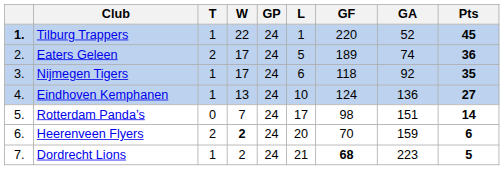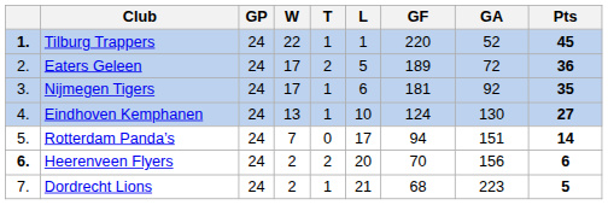columns swapped: GP <-> T
Eaters Geleen | GA: 74 -> 72
Nijmegen Tigers | GF: 118 -> 181
Eindhoven Kemphanen | GA: 136 -> 130
Rotterdam Panda’s | GF: 98 -> 94
Heerenveen Flyers | column 1: normal -> bold
Heerenveen Flyers | W: bold -> normal
Heerenveen Flyers | GA: 159 -> 156
Dordrecht Lions | GF: bold -> normal
